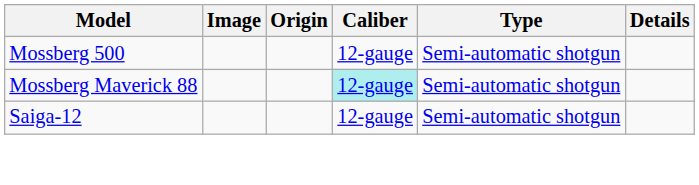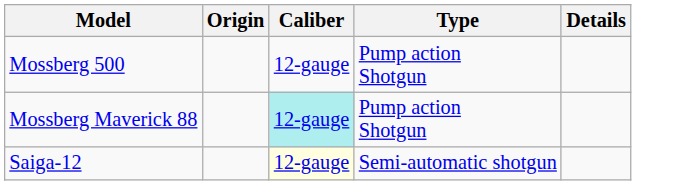- column: Image
Mossberg 500 | Type: Semi-automatic shotgun -> Pump action Shotgun
Mossberg Maverick 88 | Type: Semi-automatic shotgun -> Pump action Shotgun
Saiga-12 | Caliber: no background -> lightyellow background
